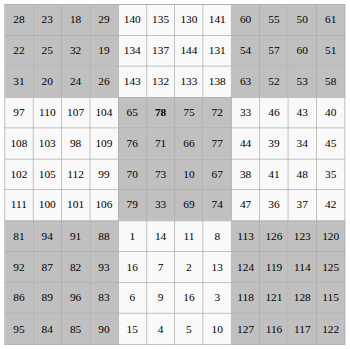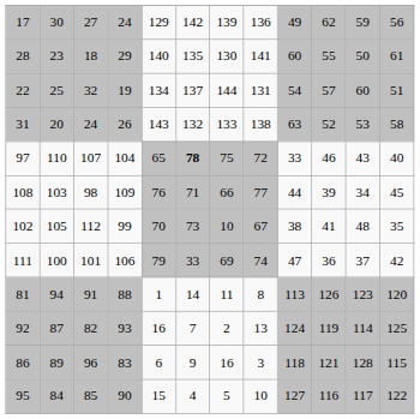+ row: 17 | 30 | 27 | 24 | 129 | 142 | 139 | 136 | 49 | 62 | 59 | 56
